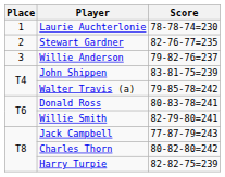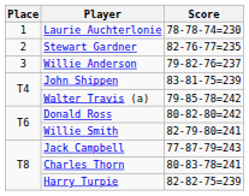Donald Ross | Score: 80-83-78=241 -> 80-82-80=242
Charles Thorn | Score: 80-82-80=242 -> 80-83-78=241
